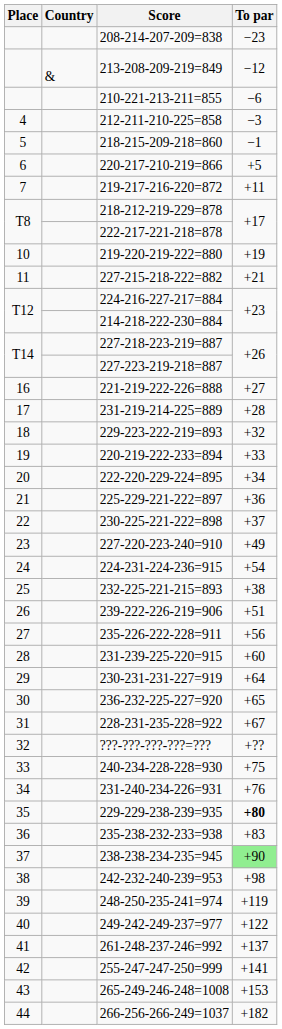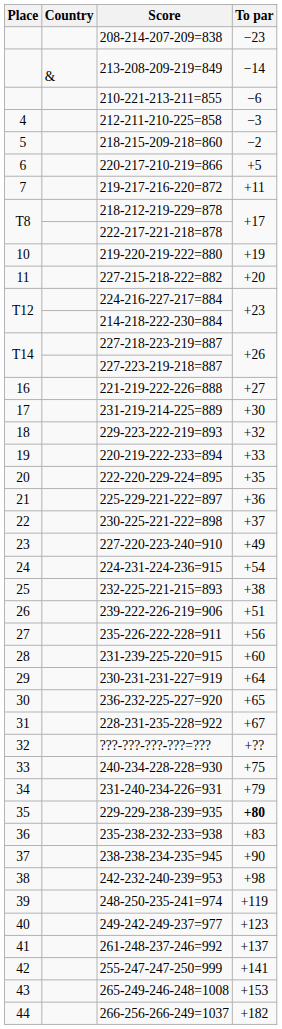213-208-209-219=849 | To par: −12 -> −14
218-215-209-218=860 | To par: −1 -> −2
227-215-218-222=882 | To par: +21 -> +20
231-219-214-225=889 | To par: +28 -> +30
222-220-229-224=895 | To par: +34 -> +35
231-240-234-226=931 | To par: +76 -> +79
238-238-234-235=945 | To par: lightgreen background -> no background
249-242-249-237=977 | To par: +122 -> +123
